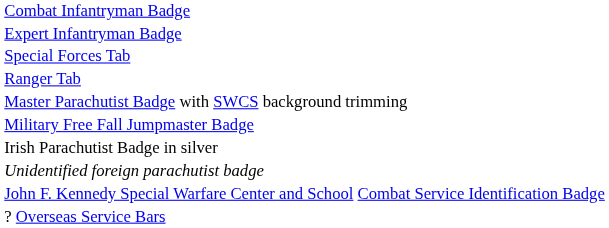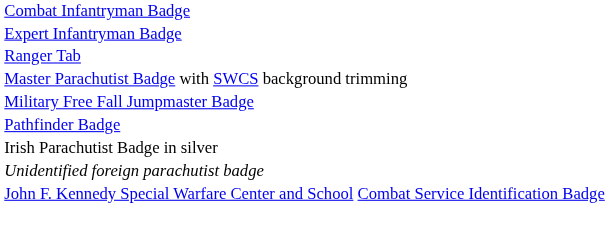- row: Special Forces Tab
+ row: Pathfinder Badge
- row: ? Overseas Service Bars
